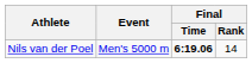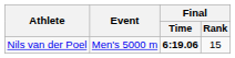Nils van der Poel | Final / Rank: 14 -> 15
